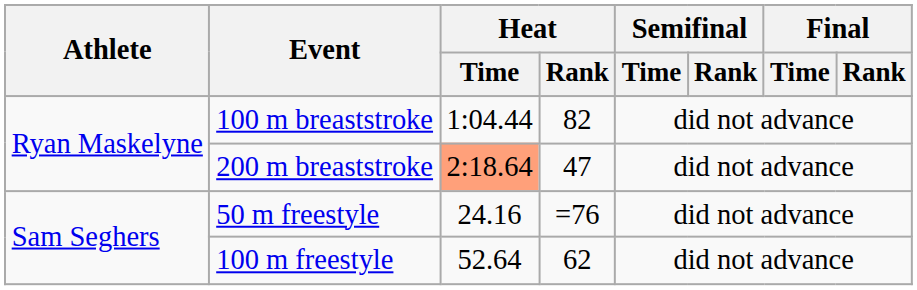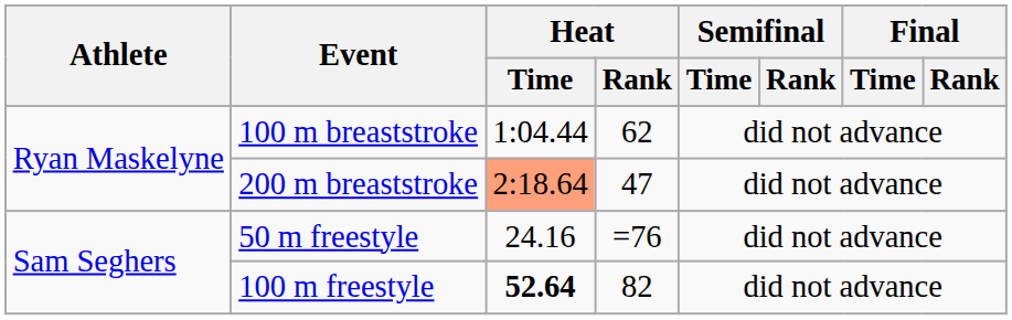100 m breaststroke | Heat / Rank: 82 -> 62
100 m freestyle | Heat / Time: normal -> bold
100 m freestyle | Heat / Rank: 62 -> 82
